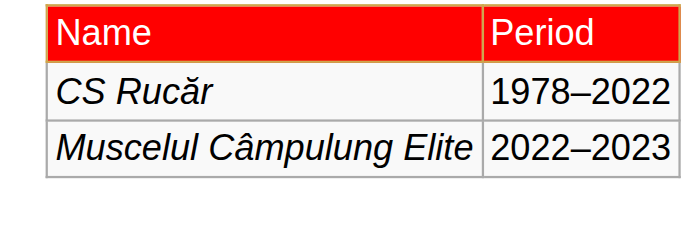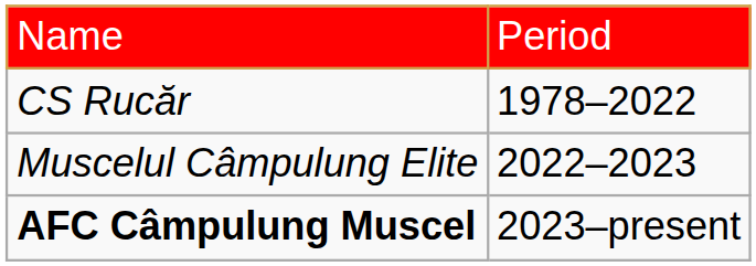+ row: AFC Câmpulung Muscel | 2023–present
